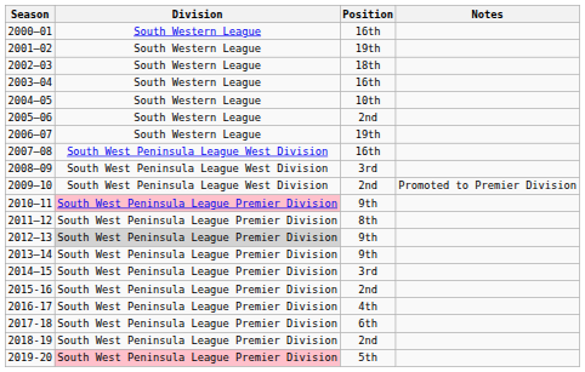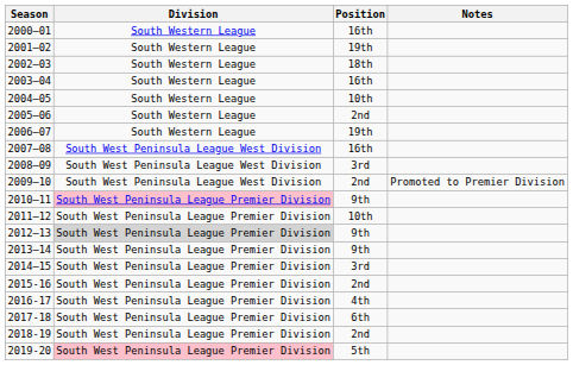2011–12 | Position: 8th -> 10th
